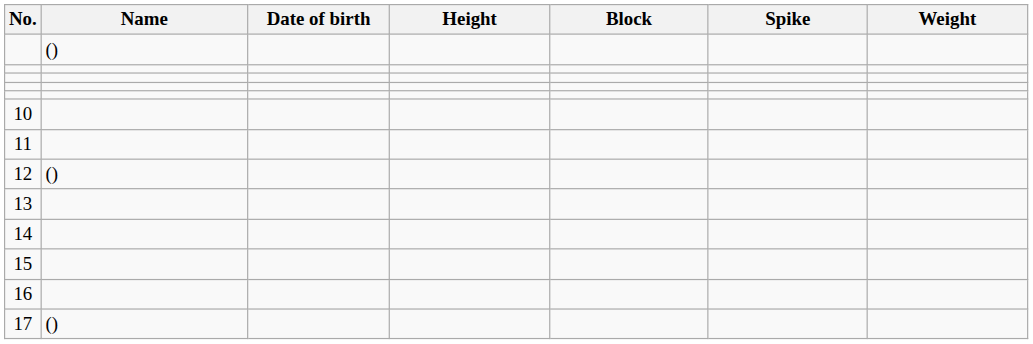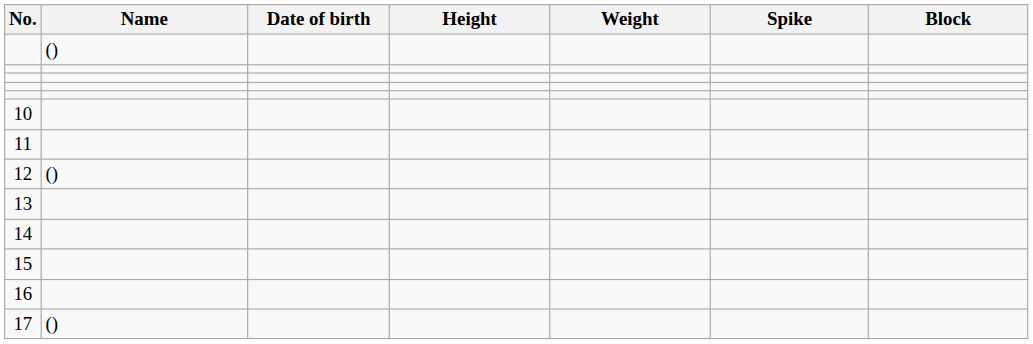columns swapped: Weight <-> Block
